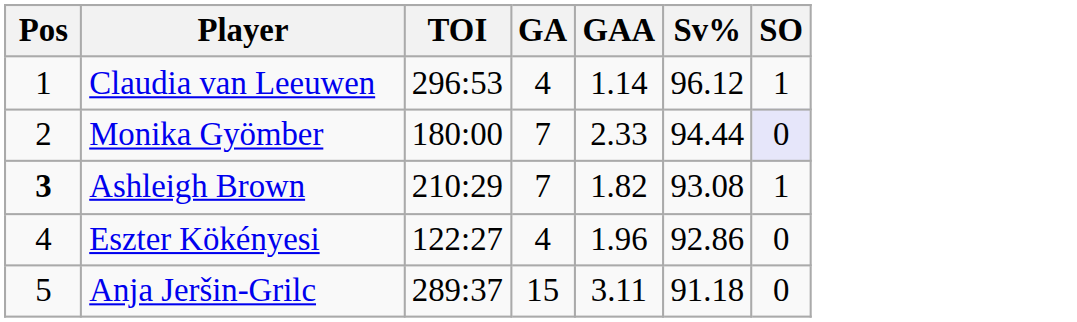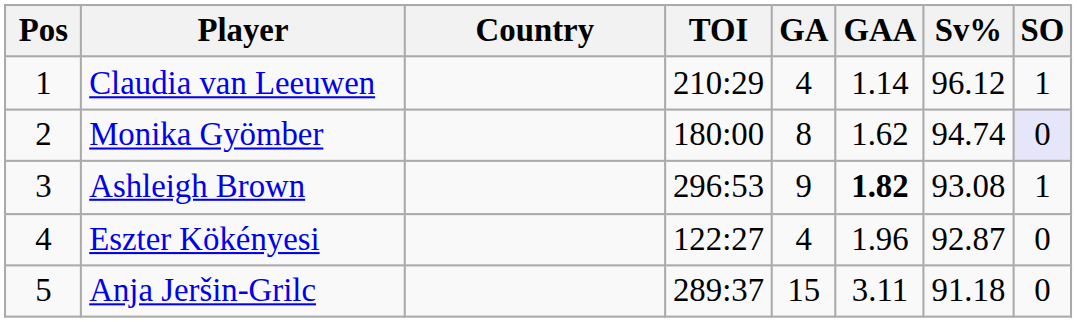+ column: Country
Claudia van Leeuwen | TOI: 296:53 -> 210:29
Monika Gyömber | GA: 7 -> 8
Monika Gyömber | GAA: 2.33 -> 1.62
Monika Gyömber | Sv%: 94.44 -> 94.74
Ashleigh Brown | Pos: bold -> normal
Ashleigh Brown | TOI: 210:29 -> 296:53
Ashleigh Brown | GA: 7 -> 9
Ashleigh Brown | GAA: normal -> bold
Eszter Kökényesi | Sv%: 92.86 -> 92.87
